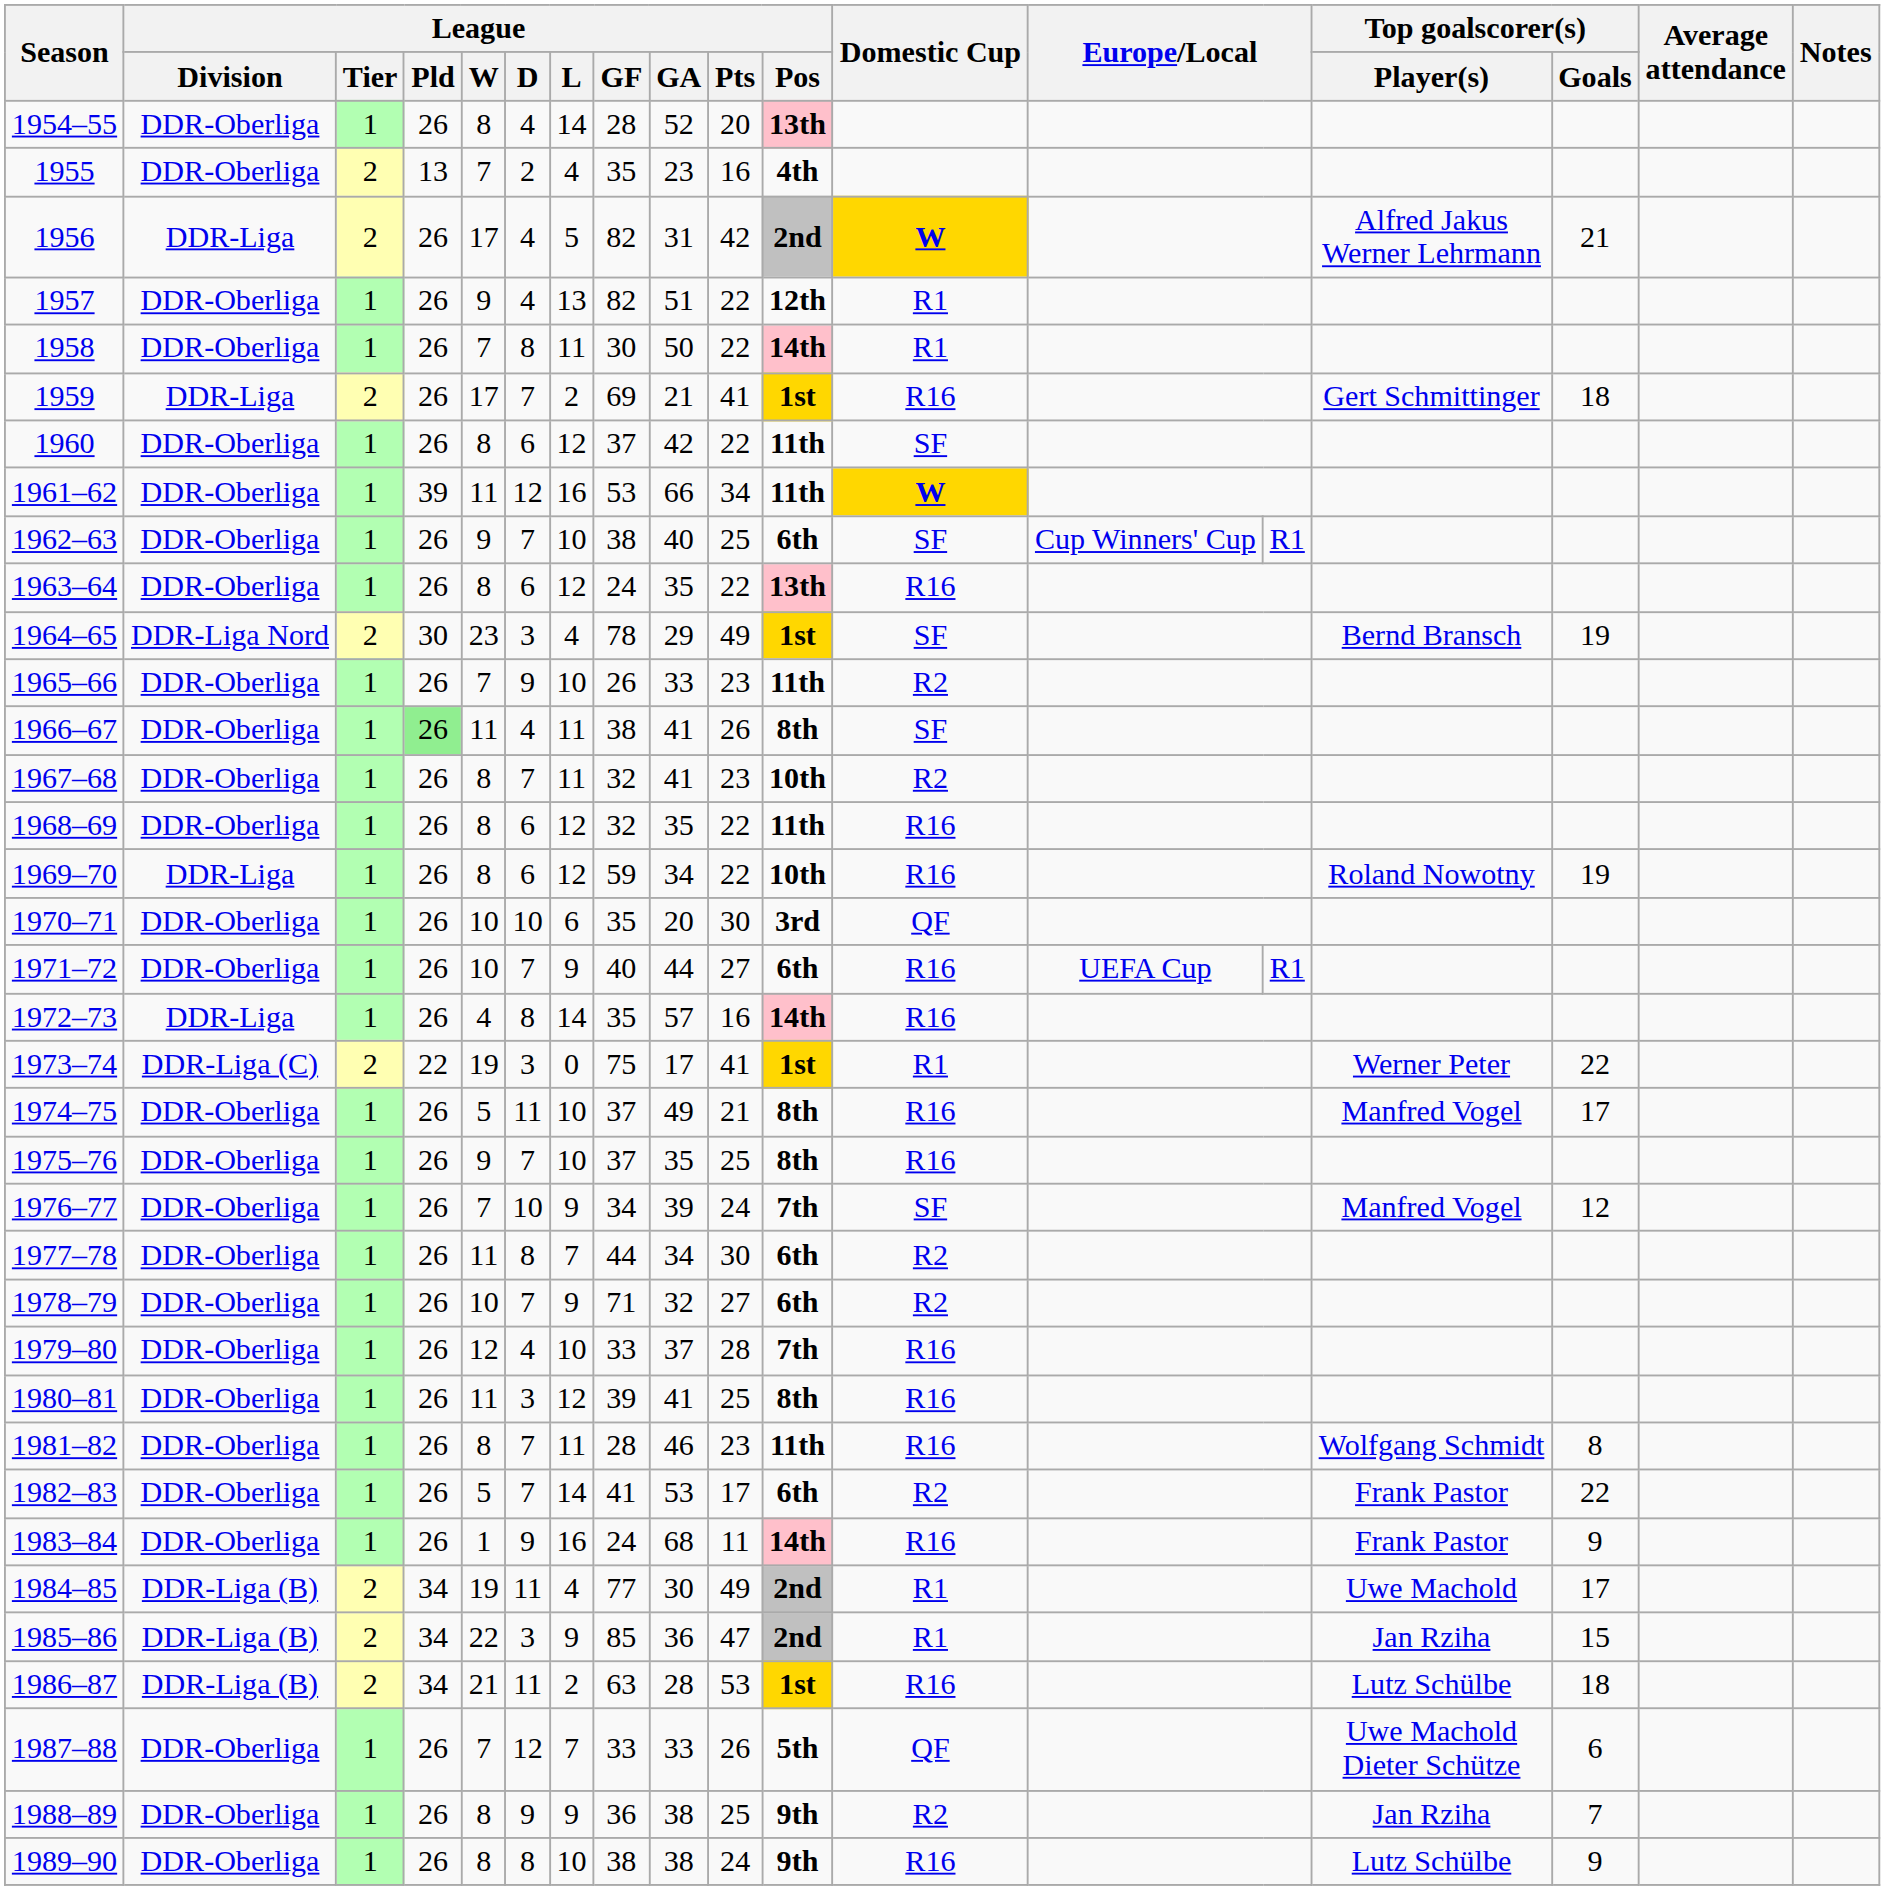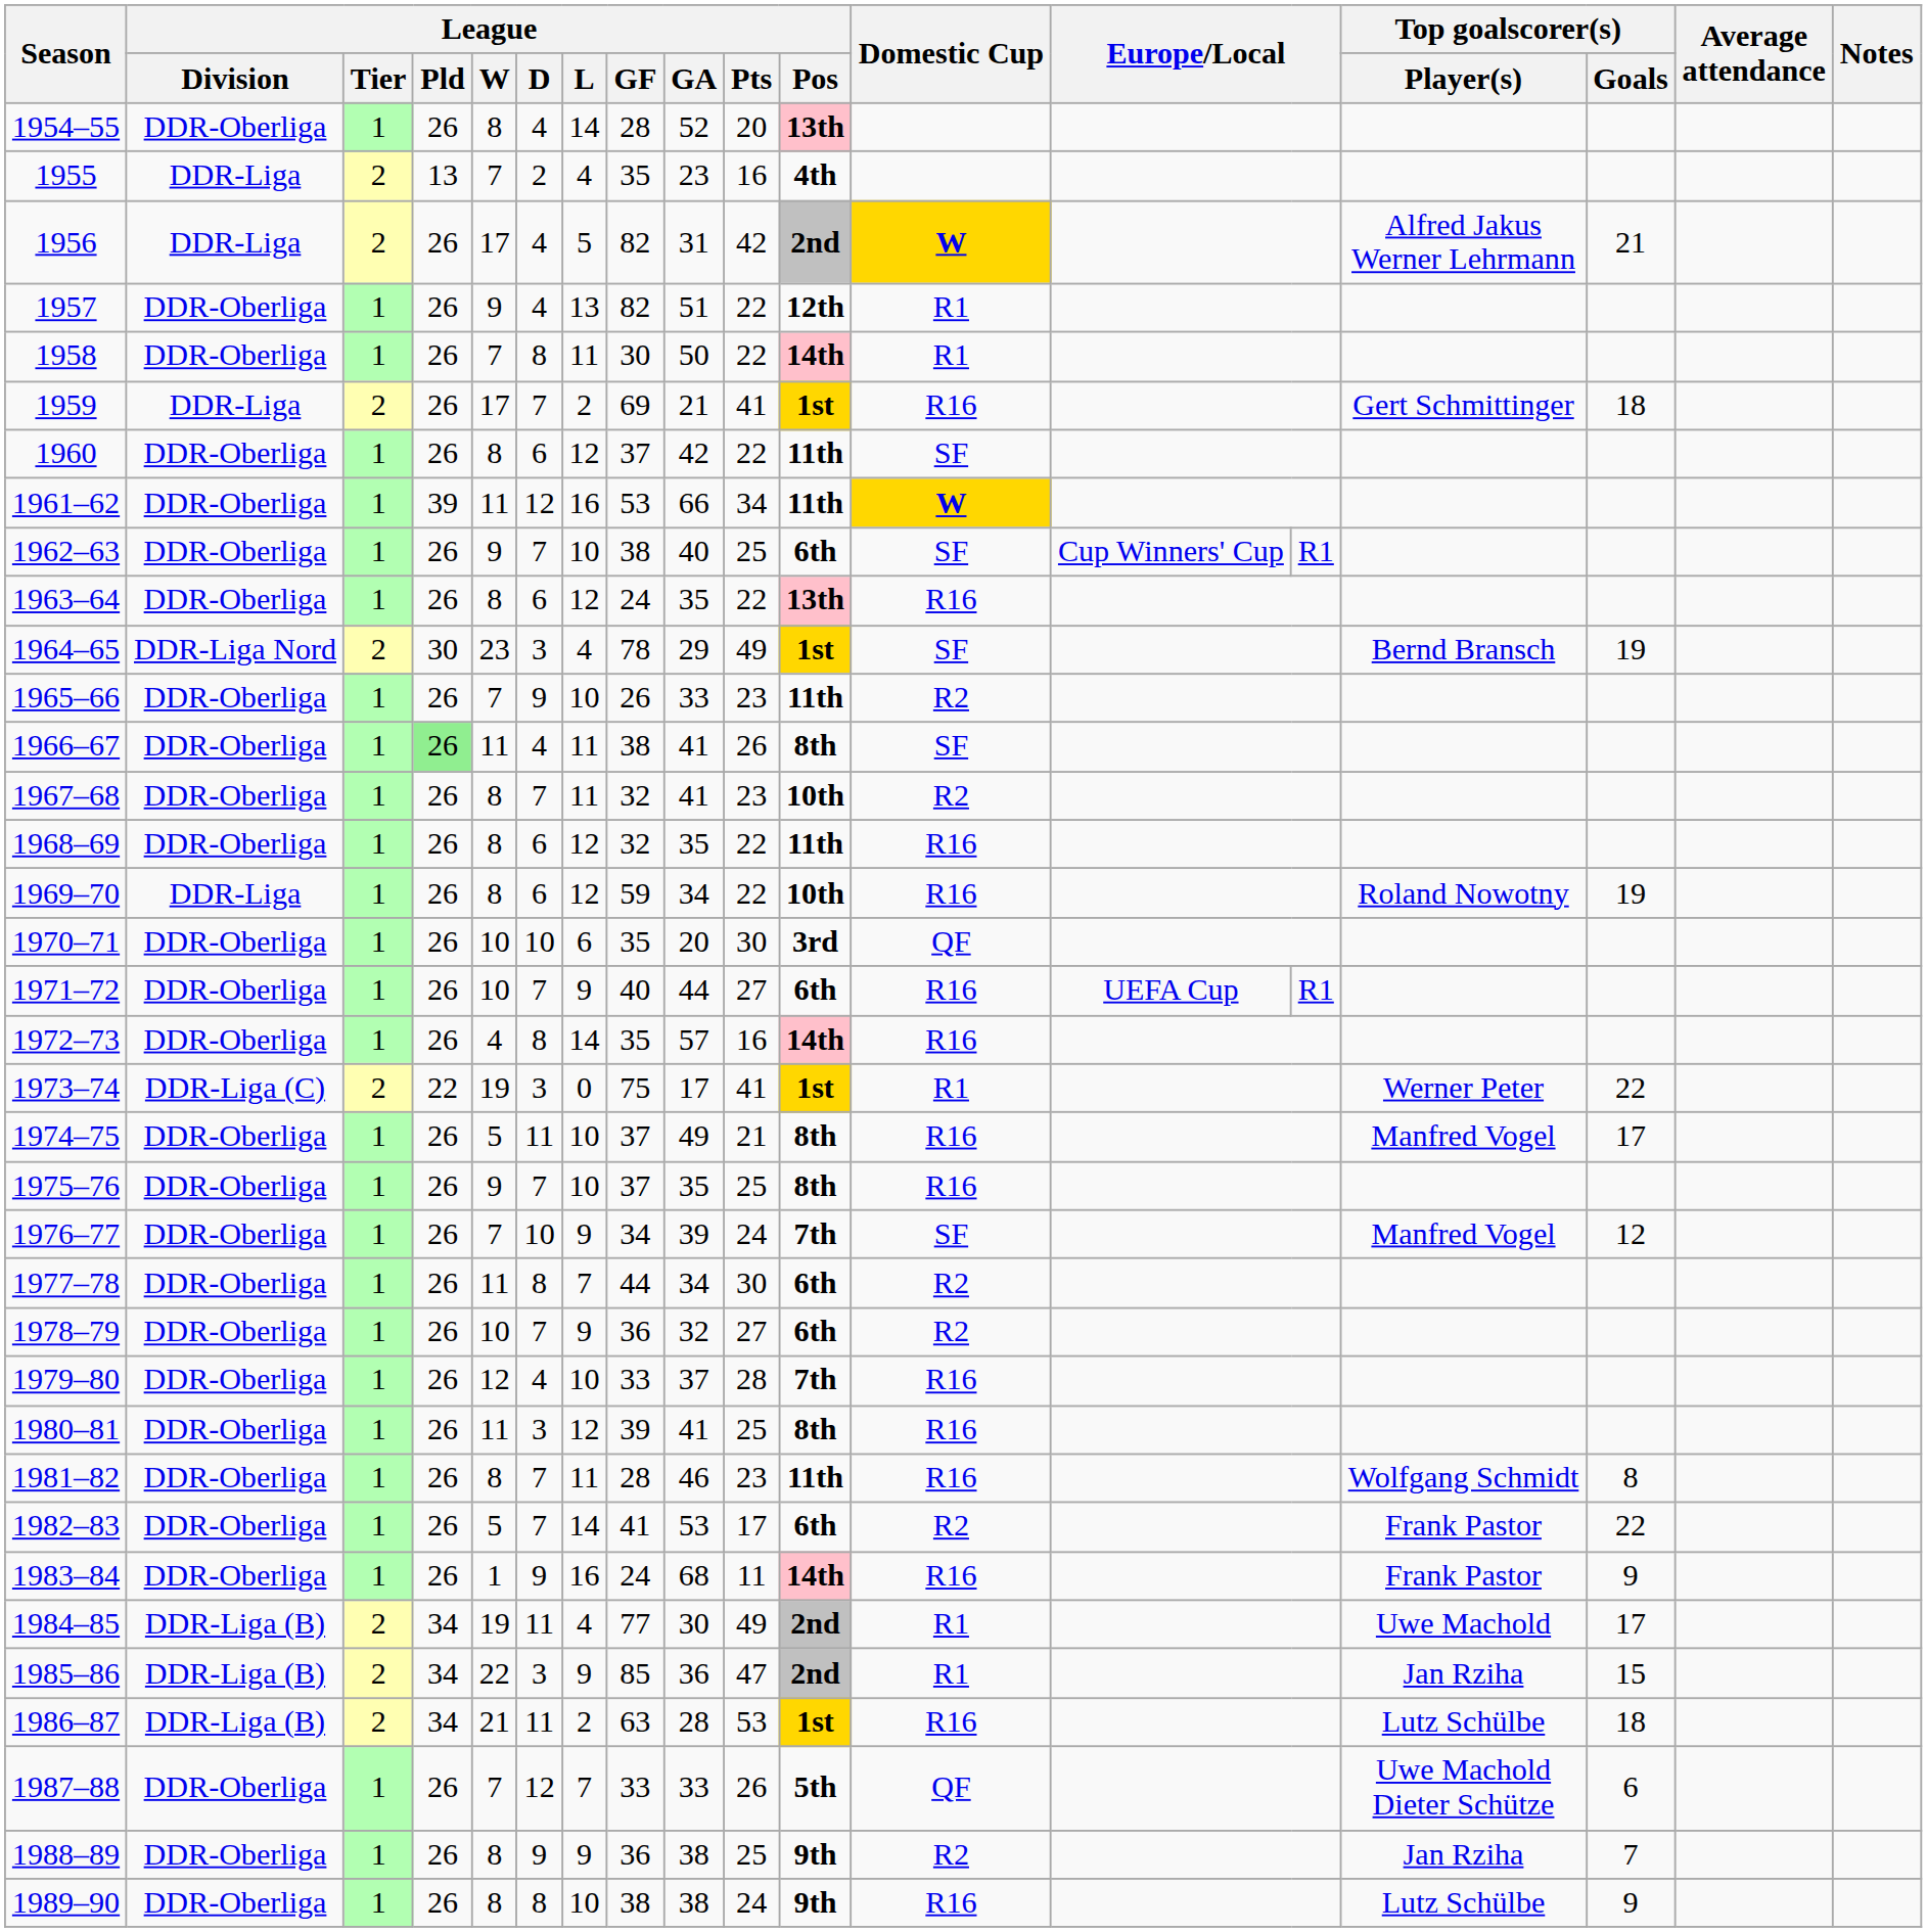1955 | League / Division: DDR-Oberliga -> DDR-Liga
1972–73 | League / Division: DDR-Liga -> DDR-Oberliga
1978–79 | League / GF: 71 -> 36
